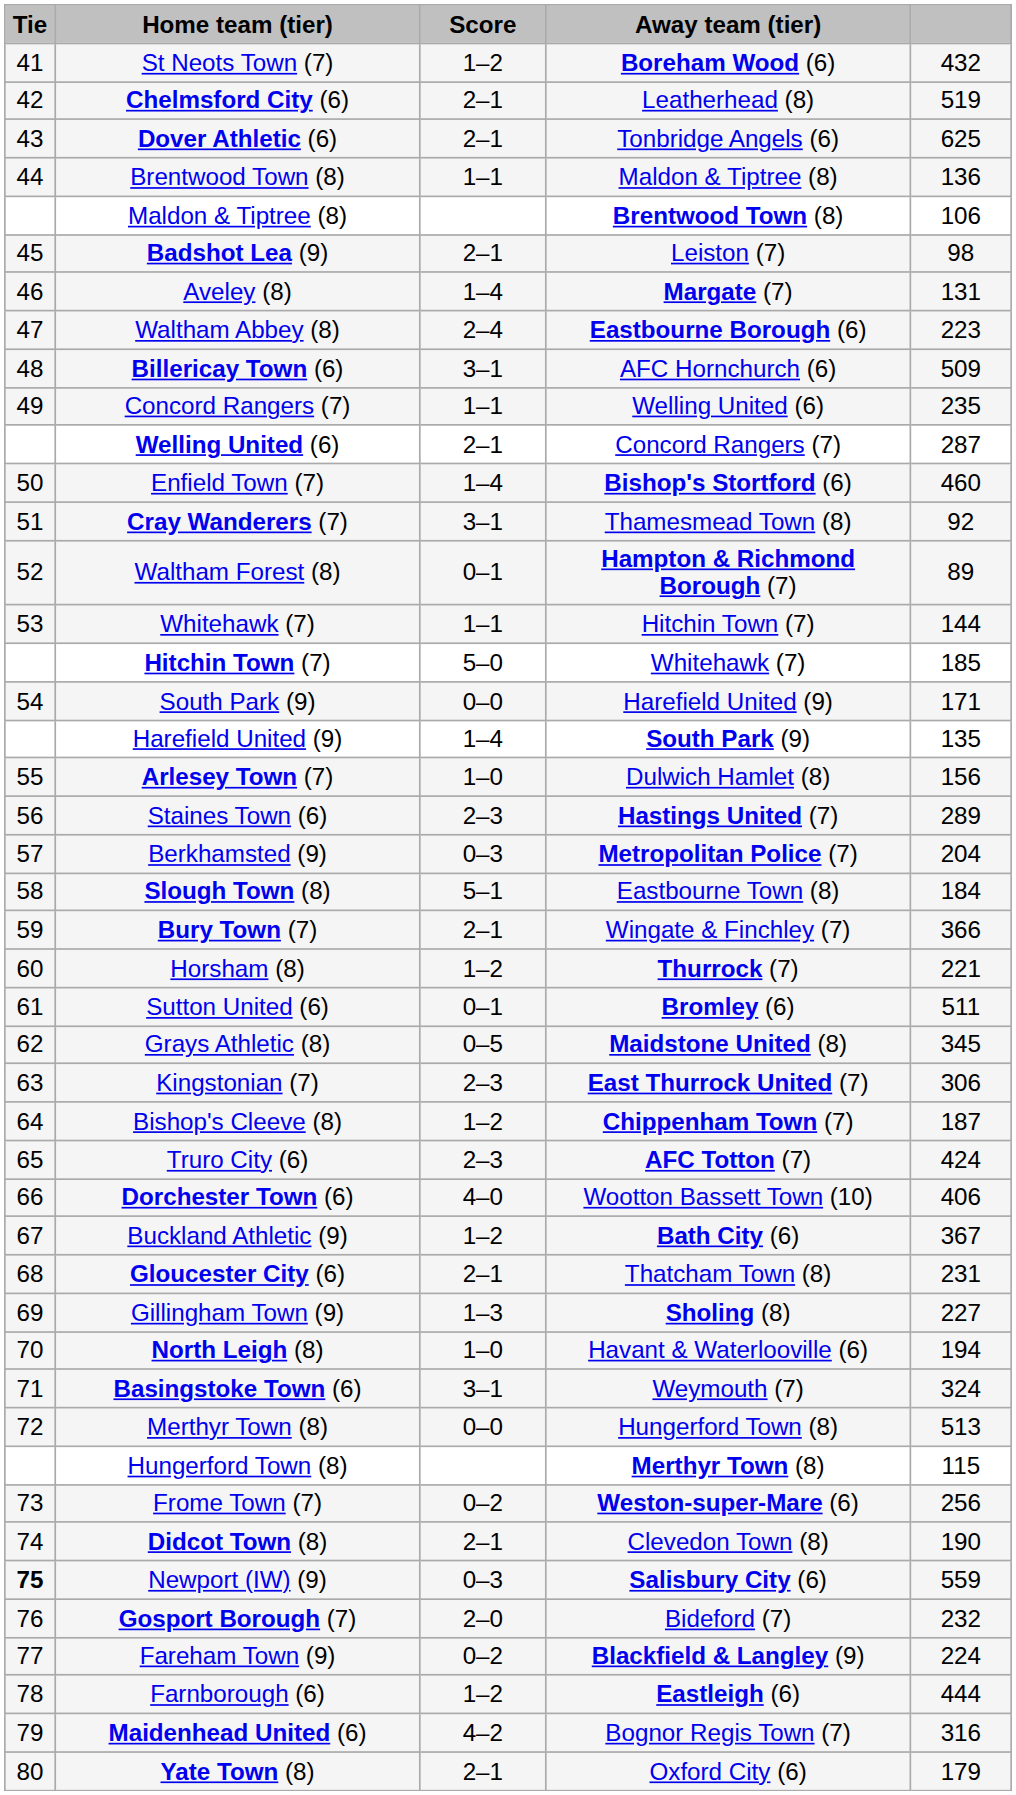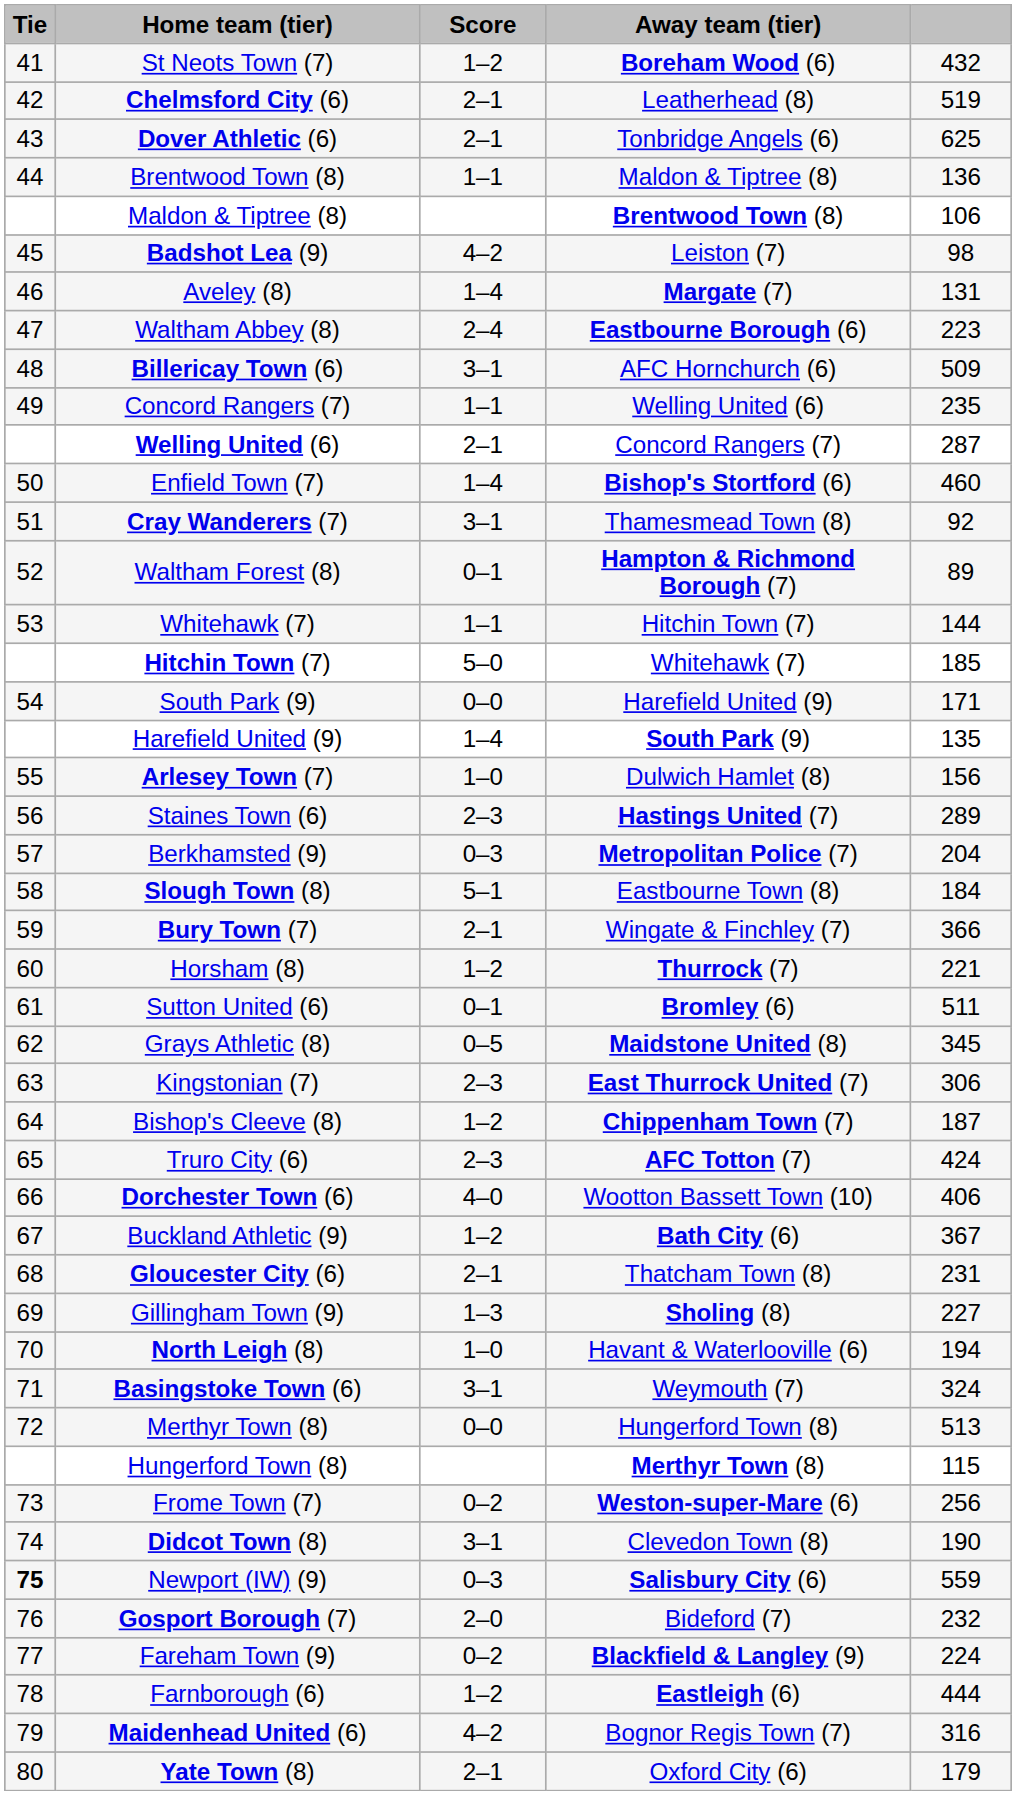Badshot Lea (9) | Score: 2–1 -> 4–2
Didcot Town (8) | Score: 2–1 -> 3–1
